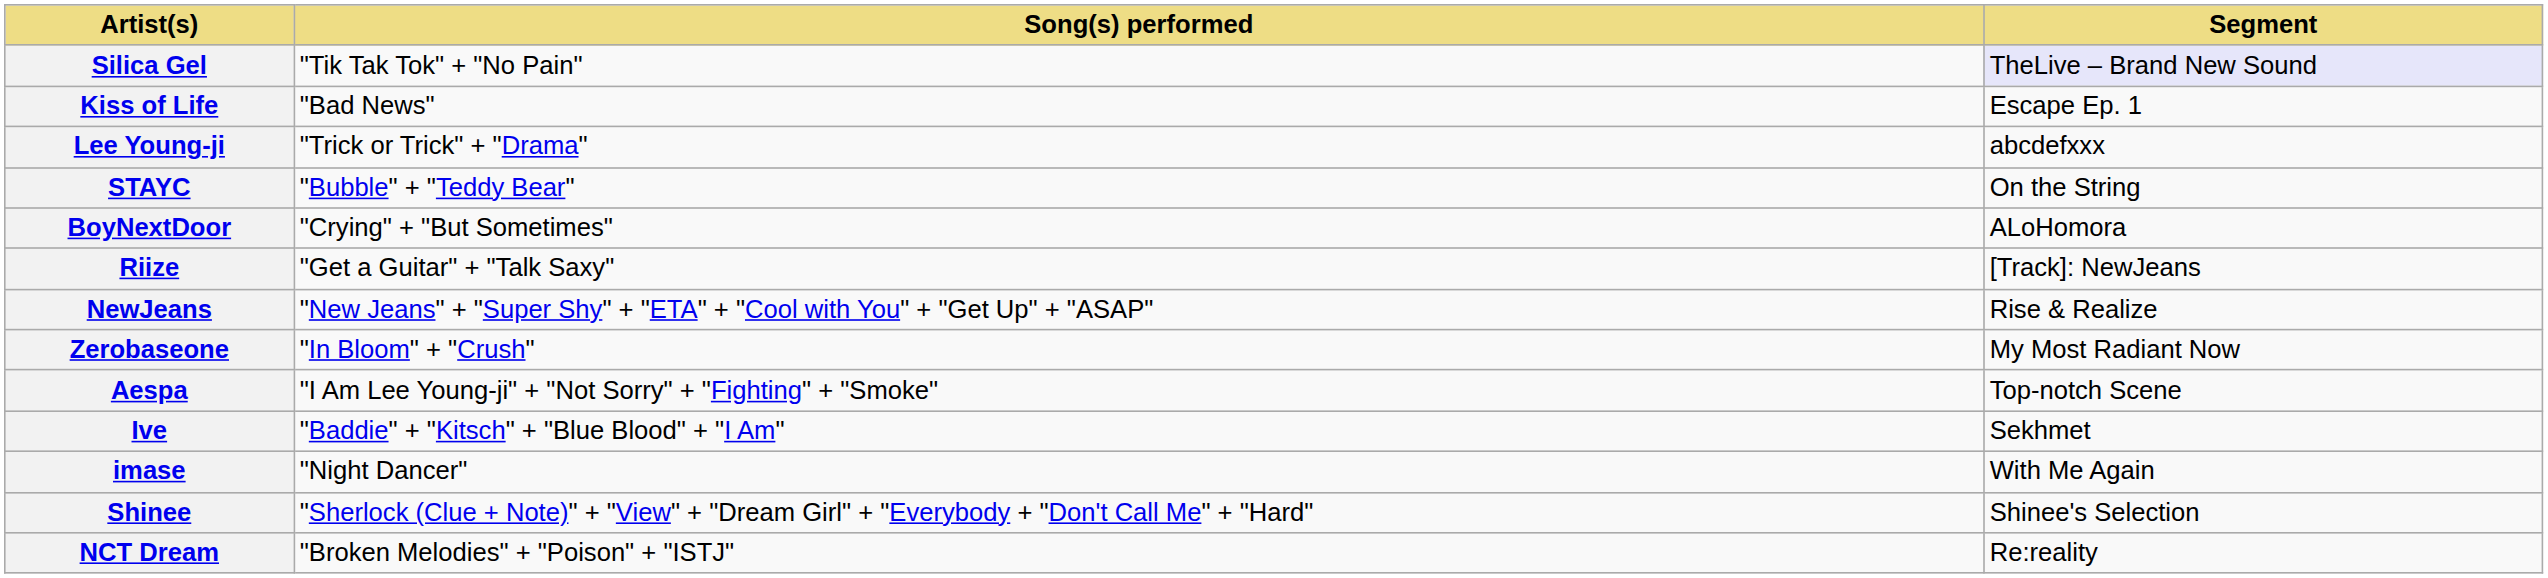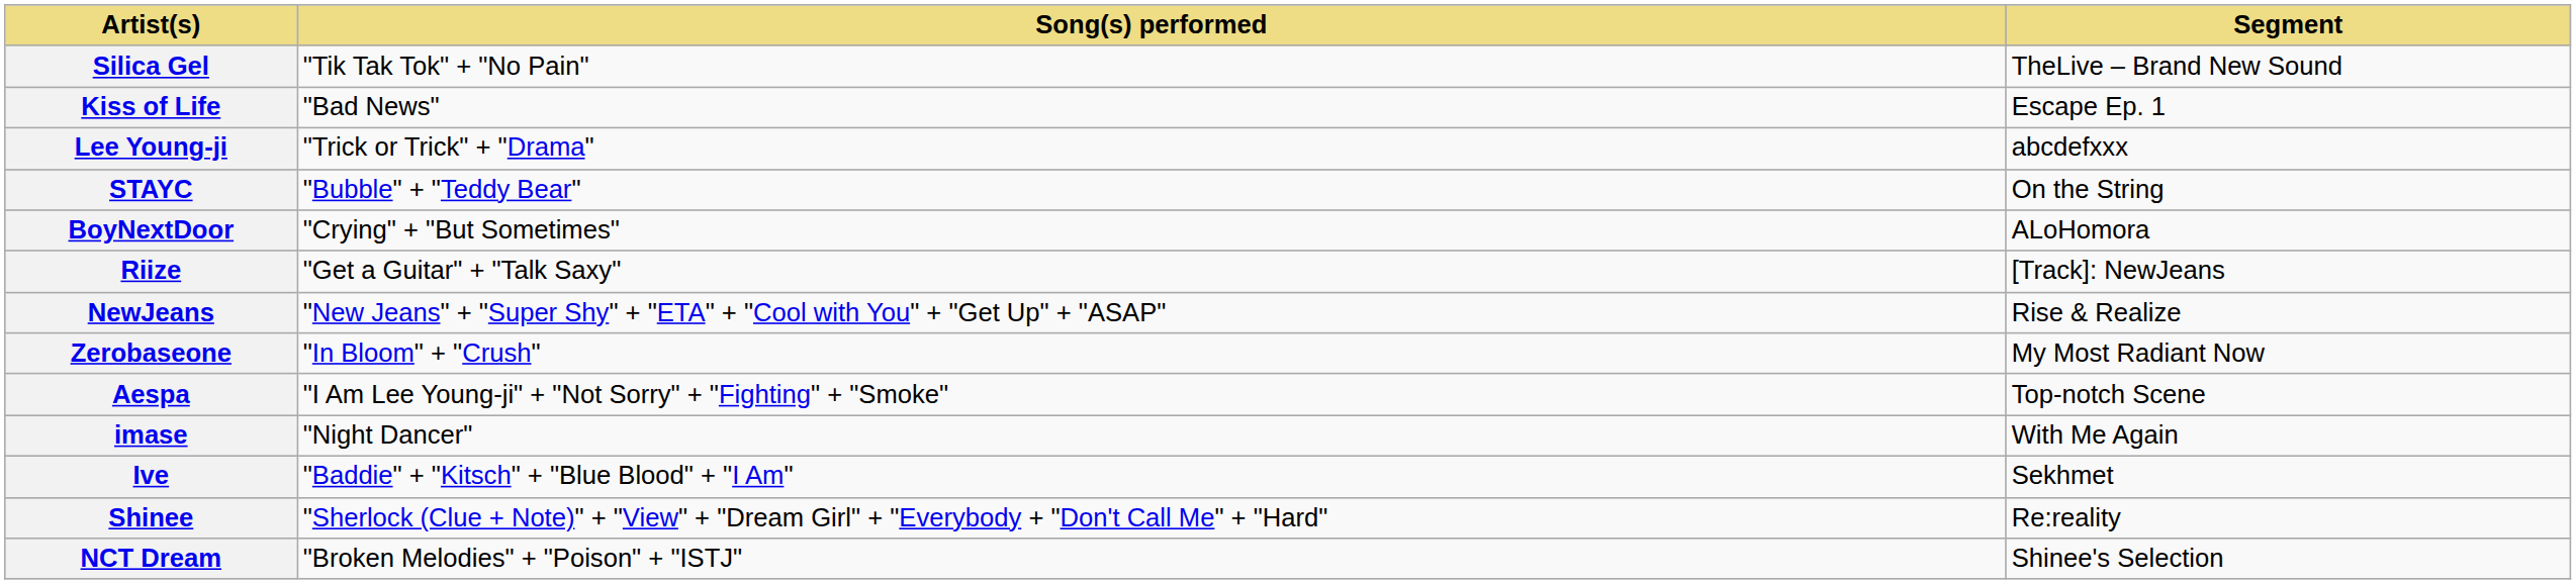Silica Gel | Segment: lavender background -> no background
rows swapped: imase <-> Ive
Shinee | Segment: Shinee's Selection -> Re:reality
NCT Dream | Segment: Re:reality -> Shinee's Selection
